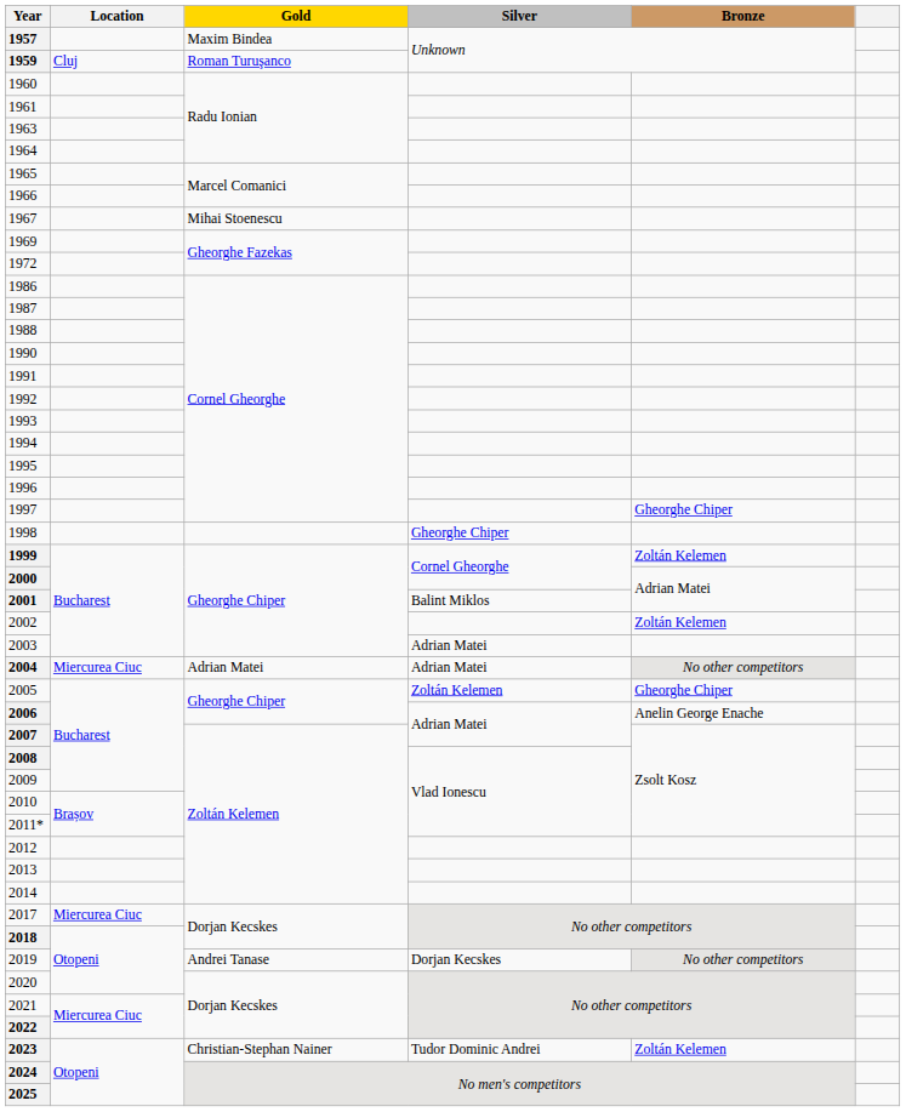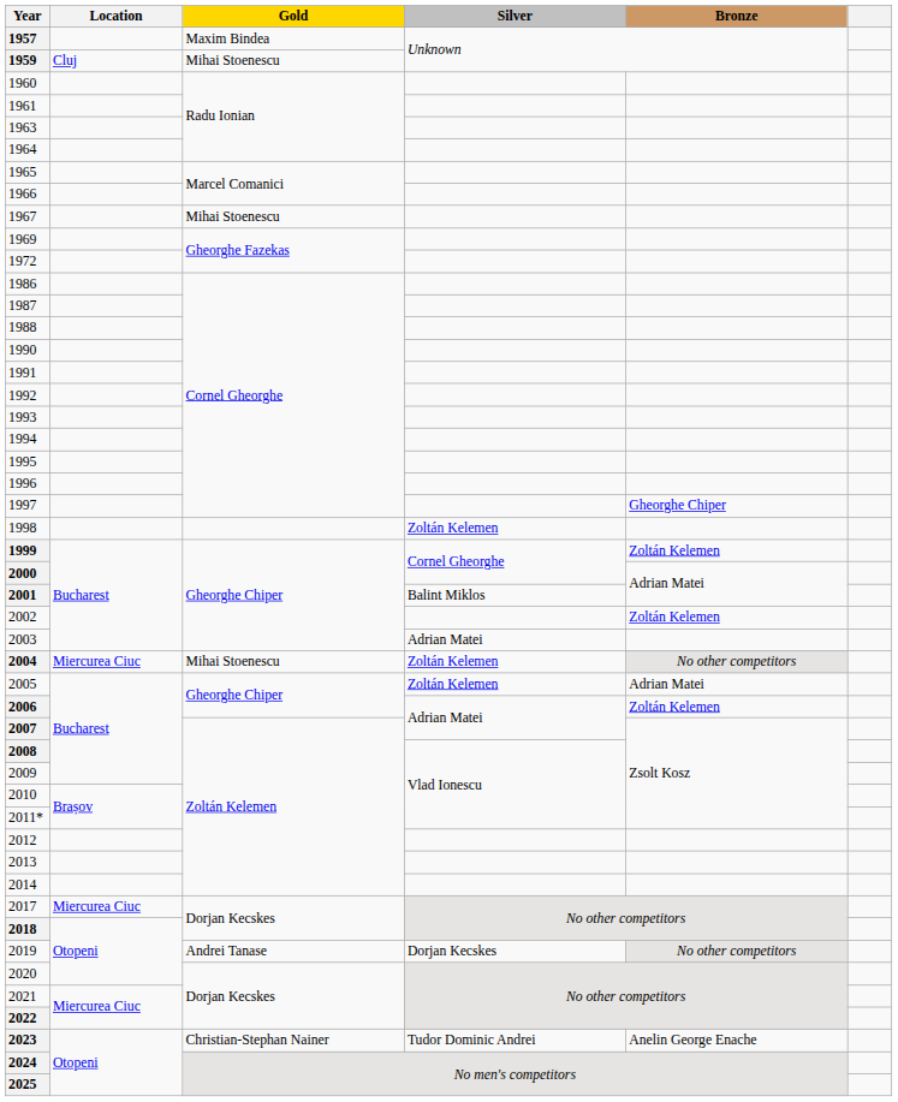1959 | Gold: Roman Turuşanco -> Mihai Stoenescu
1998 | Silver: Gheorghe Chiper -> Zoltán Kelemen
2004 | Gold: Adrian Matei -> Mihai Stoenescu
2004 | Silver: Adrian Matei -> Zoltán Kelemen
2005 | Bronze: Gheorghe Chiper -> Adrian Matei
2006 | Bronze: Anelin George Enache -> Zoltán Kelemen
2023 | Bronze: Zoltán Kelemen -> Anelin George Enache
